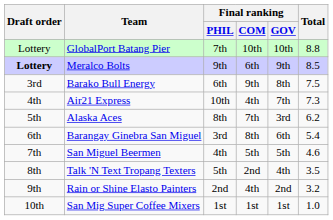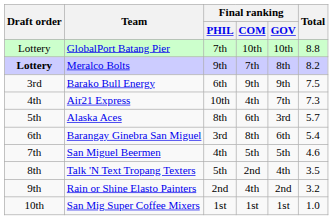Meralco Bolts | Final ranking / COM: 6th -> 7th
Meralco Bolts | Final ranking / GOV: 9th -> 8th
Meralco Bolts | Total: 8.5 -> 8.2
Barako Bull Energy | Final ranking / GOV: 8th -> 9th
Alaska Aces | Final ranking / COM: 7th -> 6th
Alaska Aces | Total: 6.2 -> 5.7
